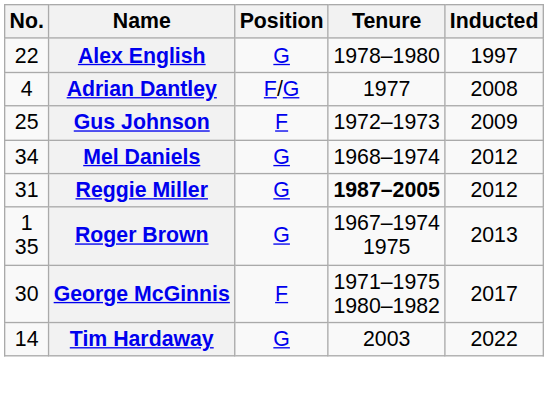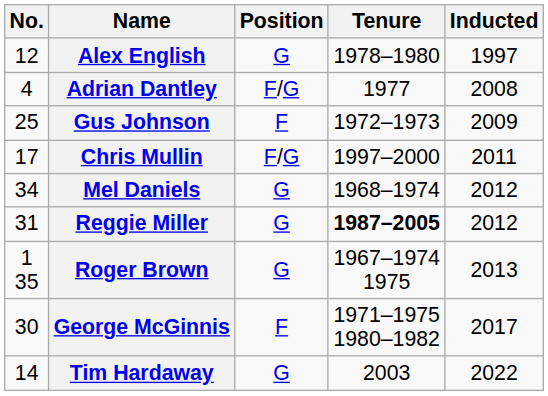Alex English | No.: 22 -> 12
+ row: 17 | Chris Mullin | F/G | 1997–2000 | 2011
